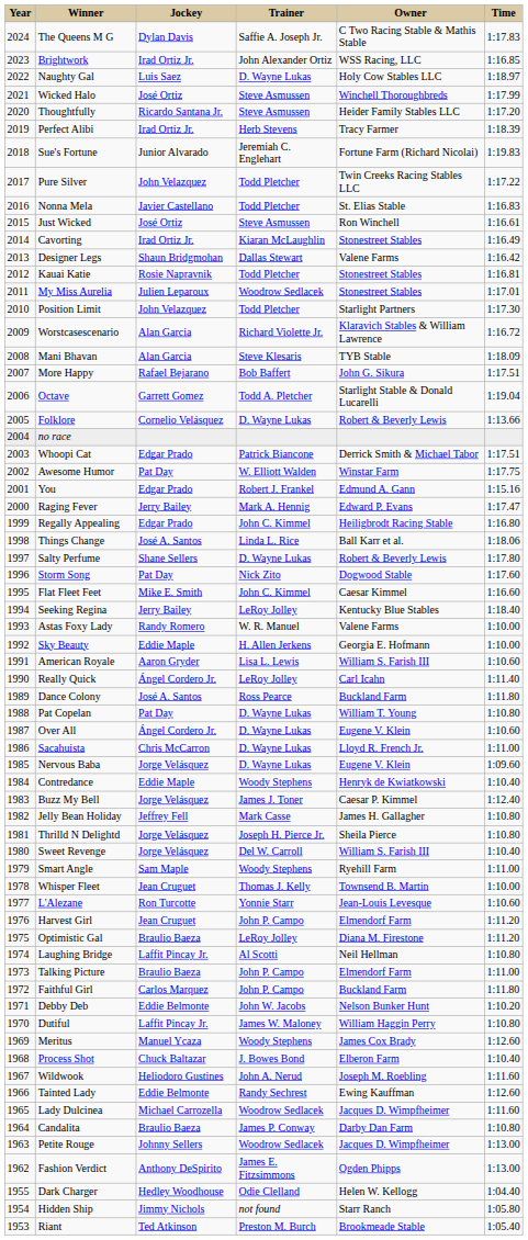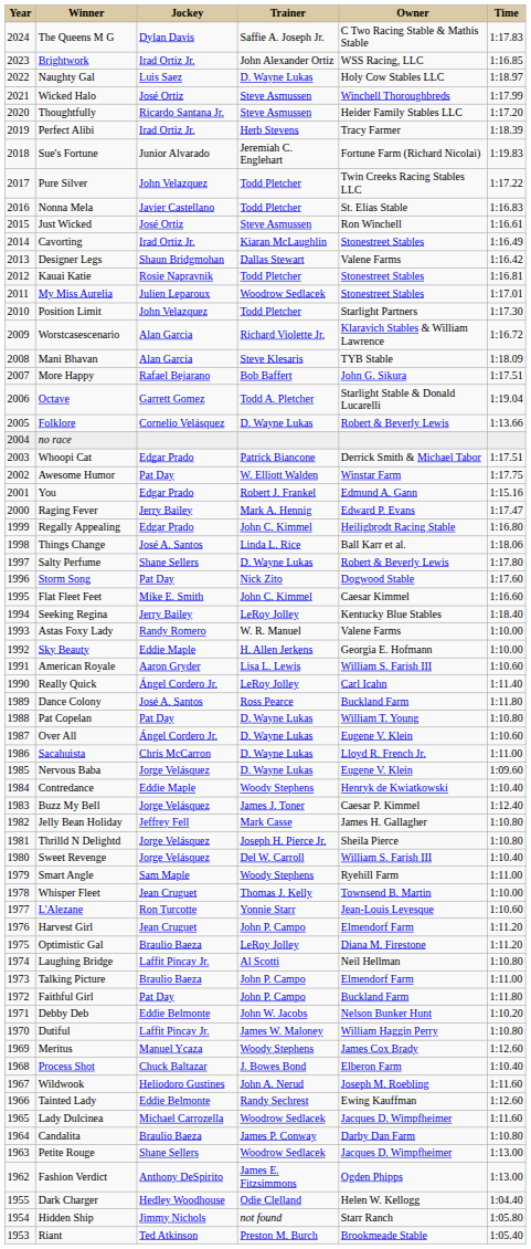Faithful Girl | Jockey: Carlos Marquez -> Pat Day
Petite Rouge | Jockey: Johnny Sellers -> Shane Sellers
